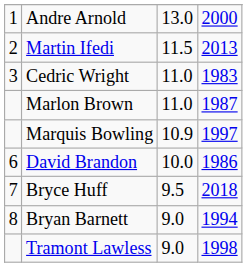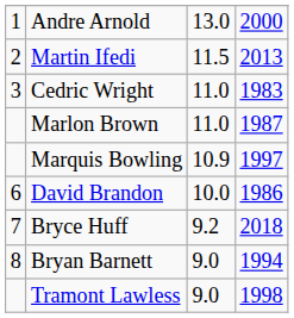Bryce Huff | column 3: 9.5 -> 9.2
